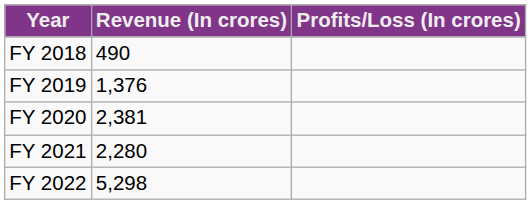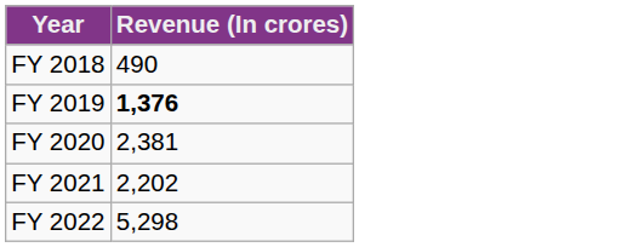- column: Profits/Loss (In crores)
FY 2019 | Revenue (In crores): normal -> bold
FY 2021 | Revenue (In crores): 2,280 -> 2,202
